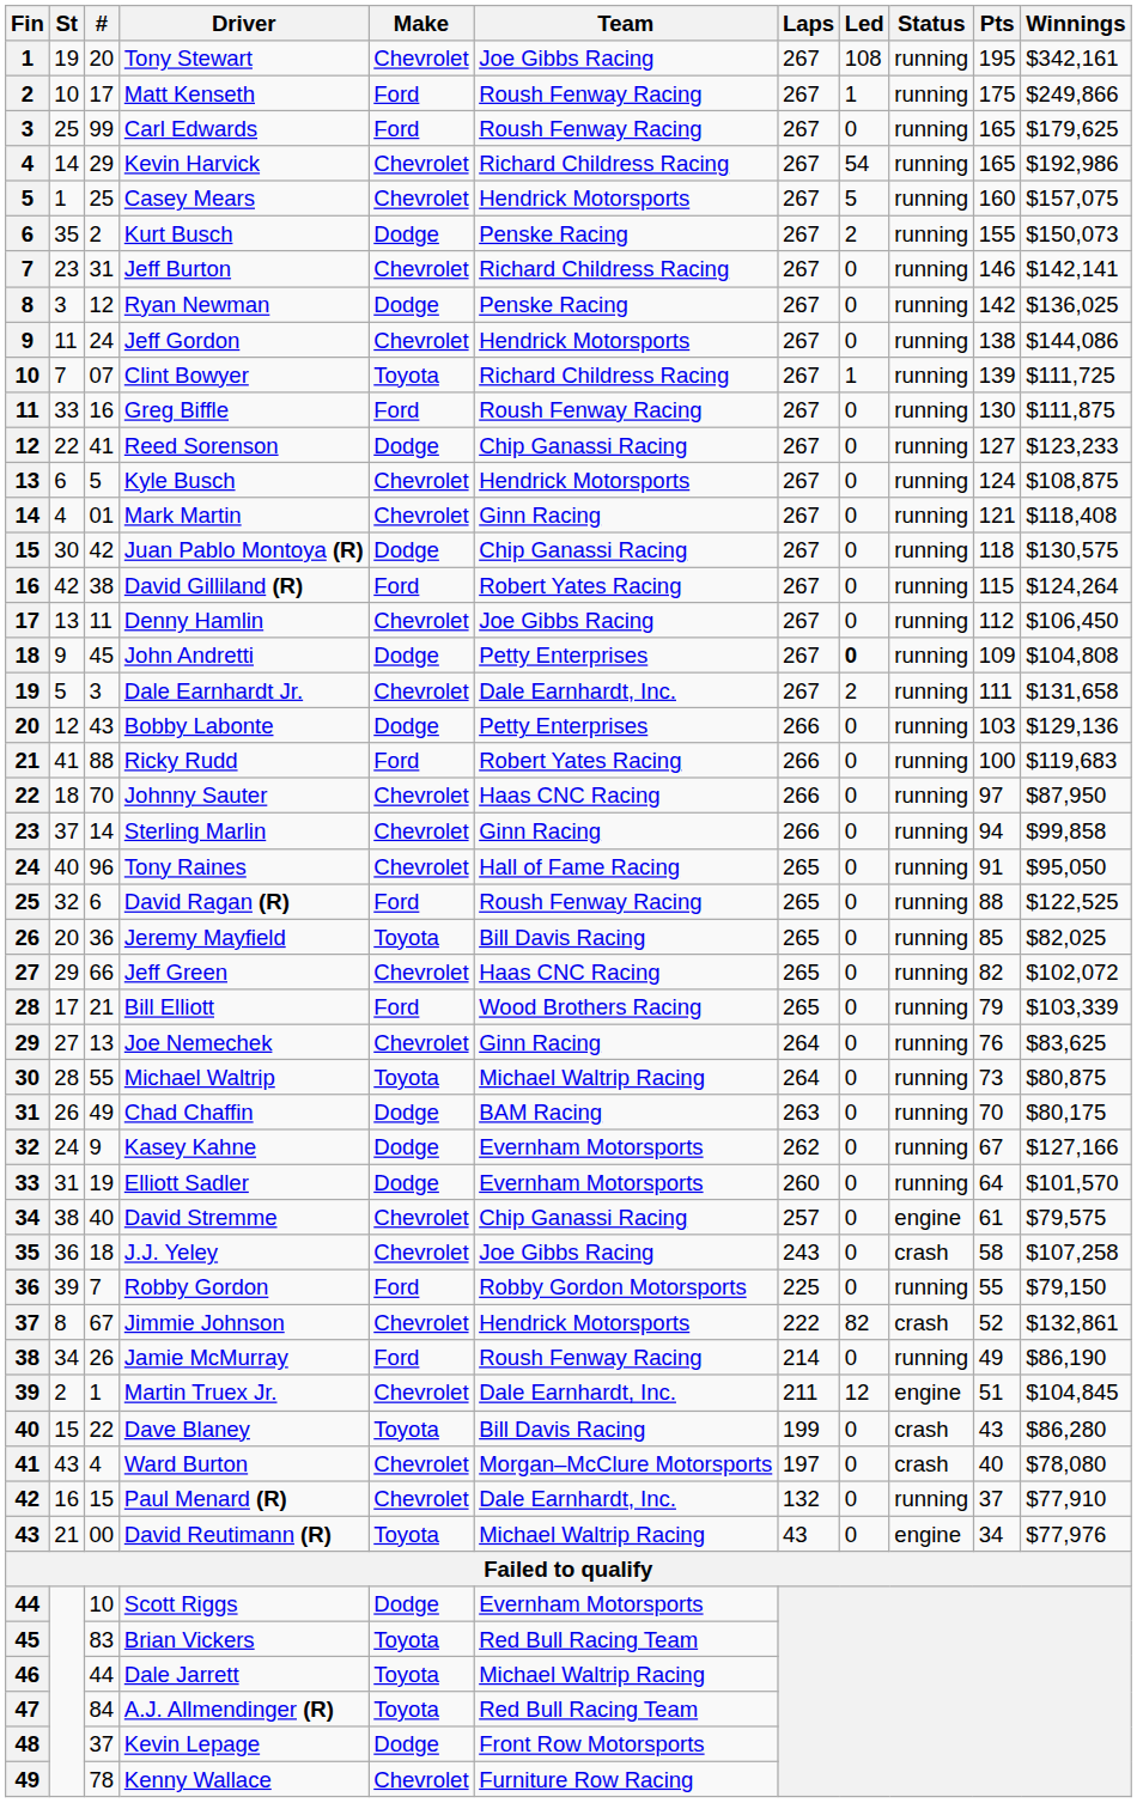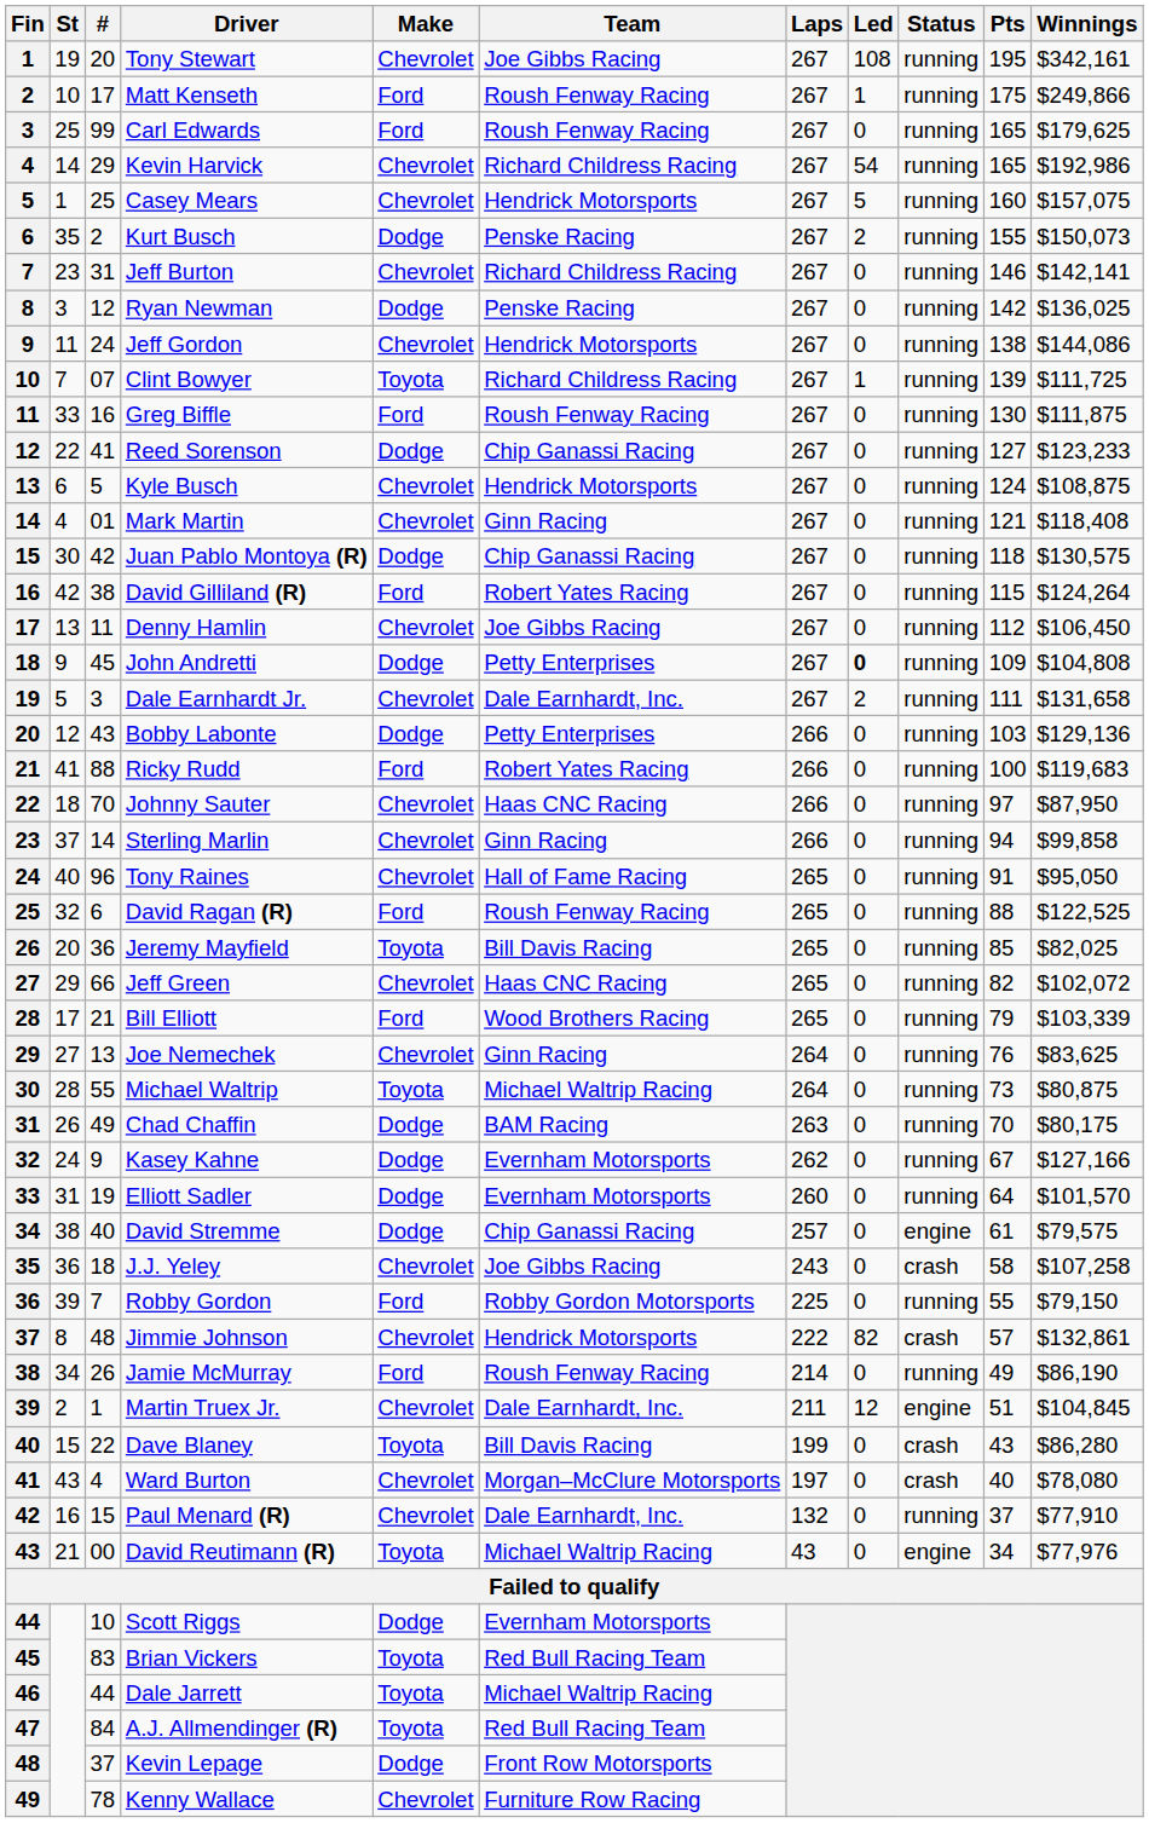David Stremme | Make: Chevrolet -> Dodge
Jimmie Johnson | #: 67 -> 48
Jimmie Johnson | Pts: 52 -> 57
